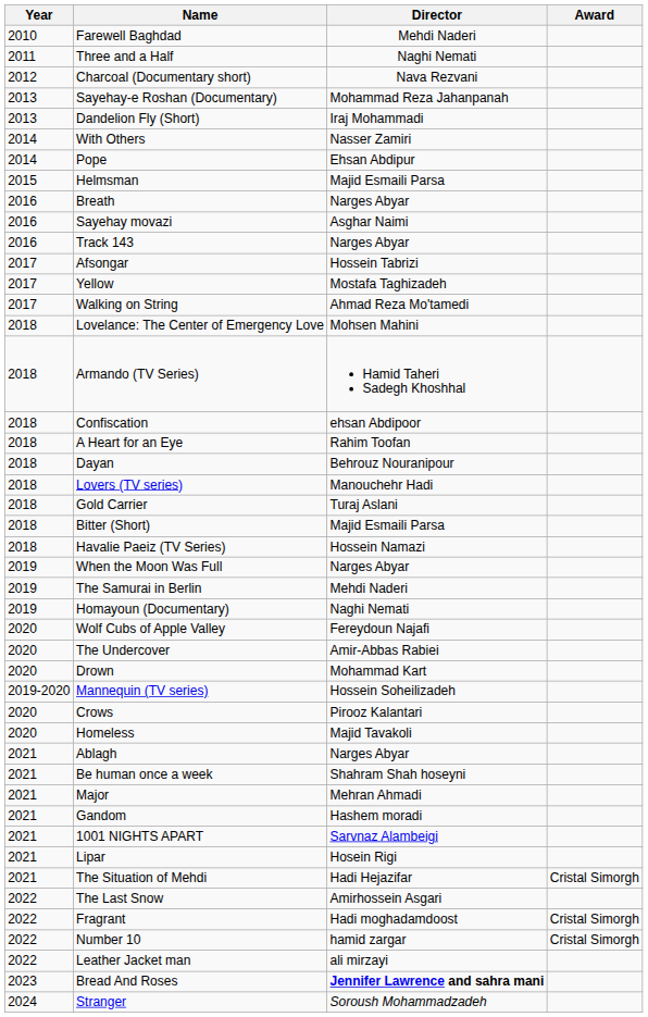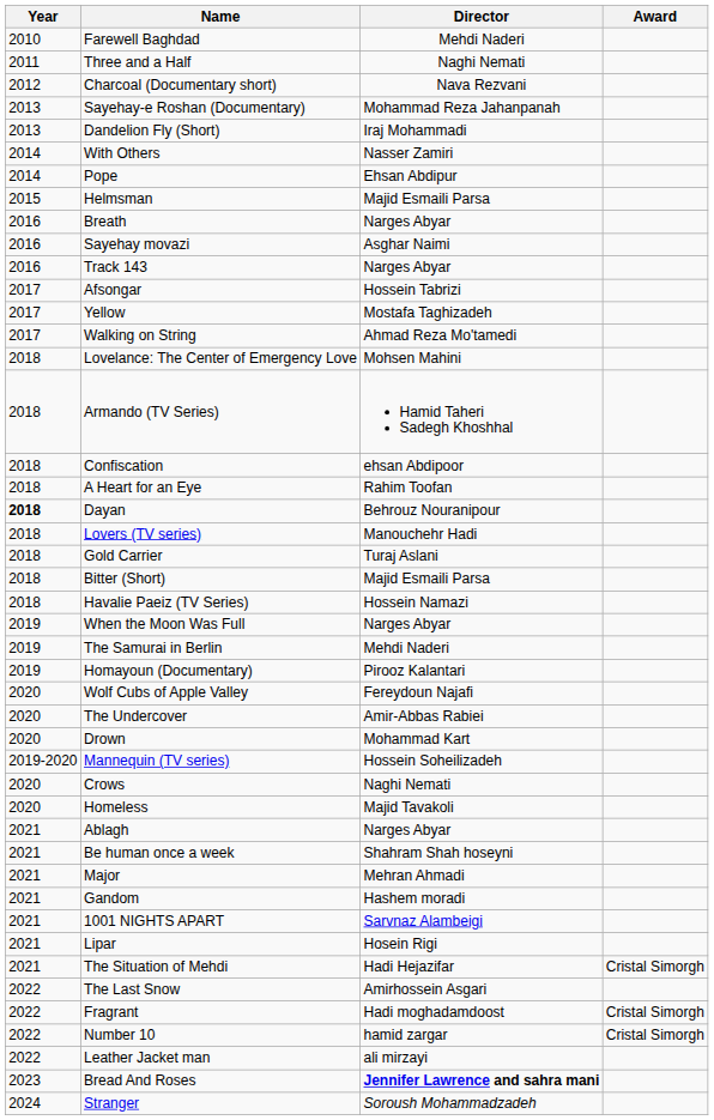Dayan | Year: normal -> bold
Homayoun (Documentary) | Director: Naghi Nemati -> Pirooz Kalantari
Crows | Director: Pirooz Kalantari -> Naghi Nemati
